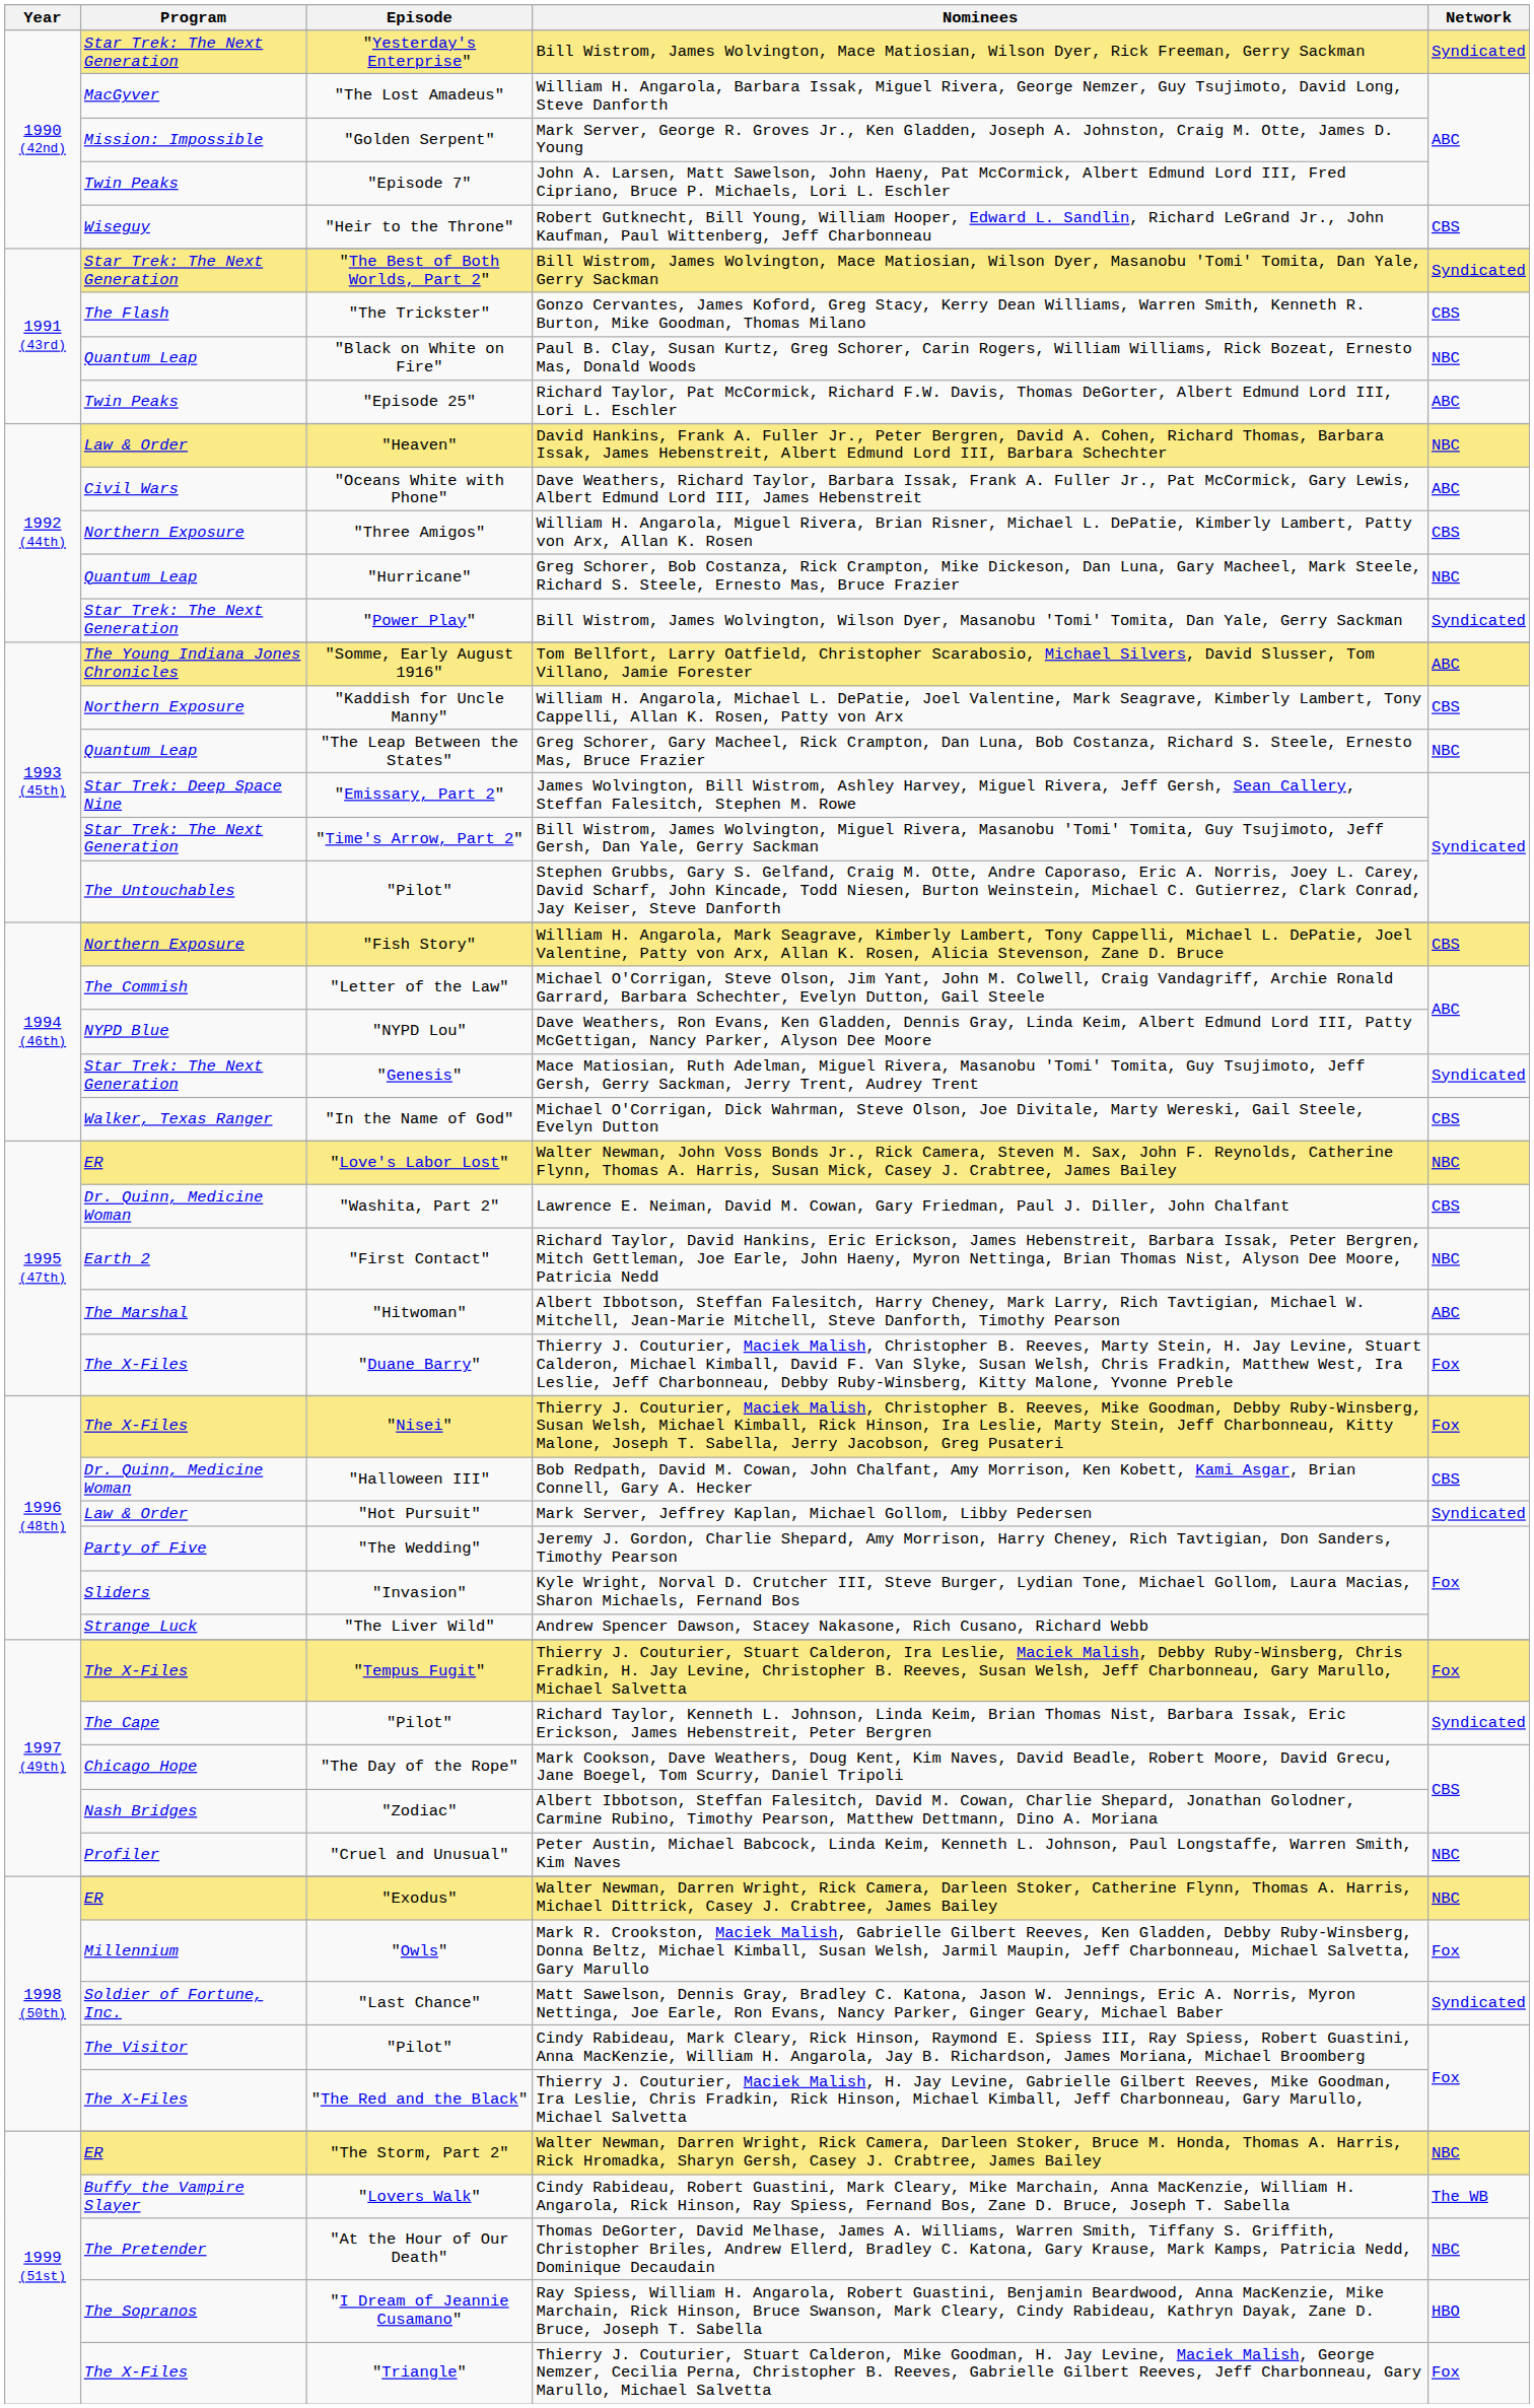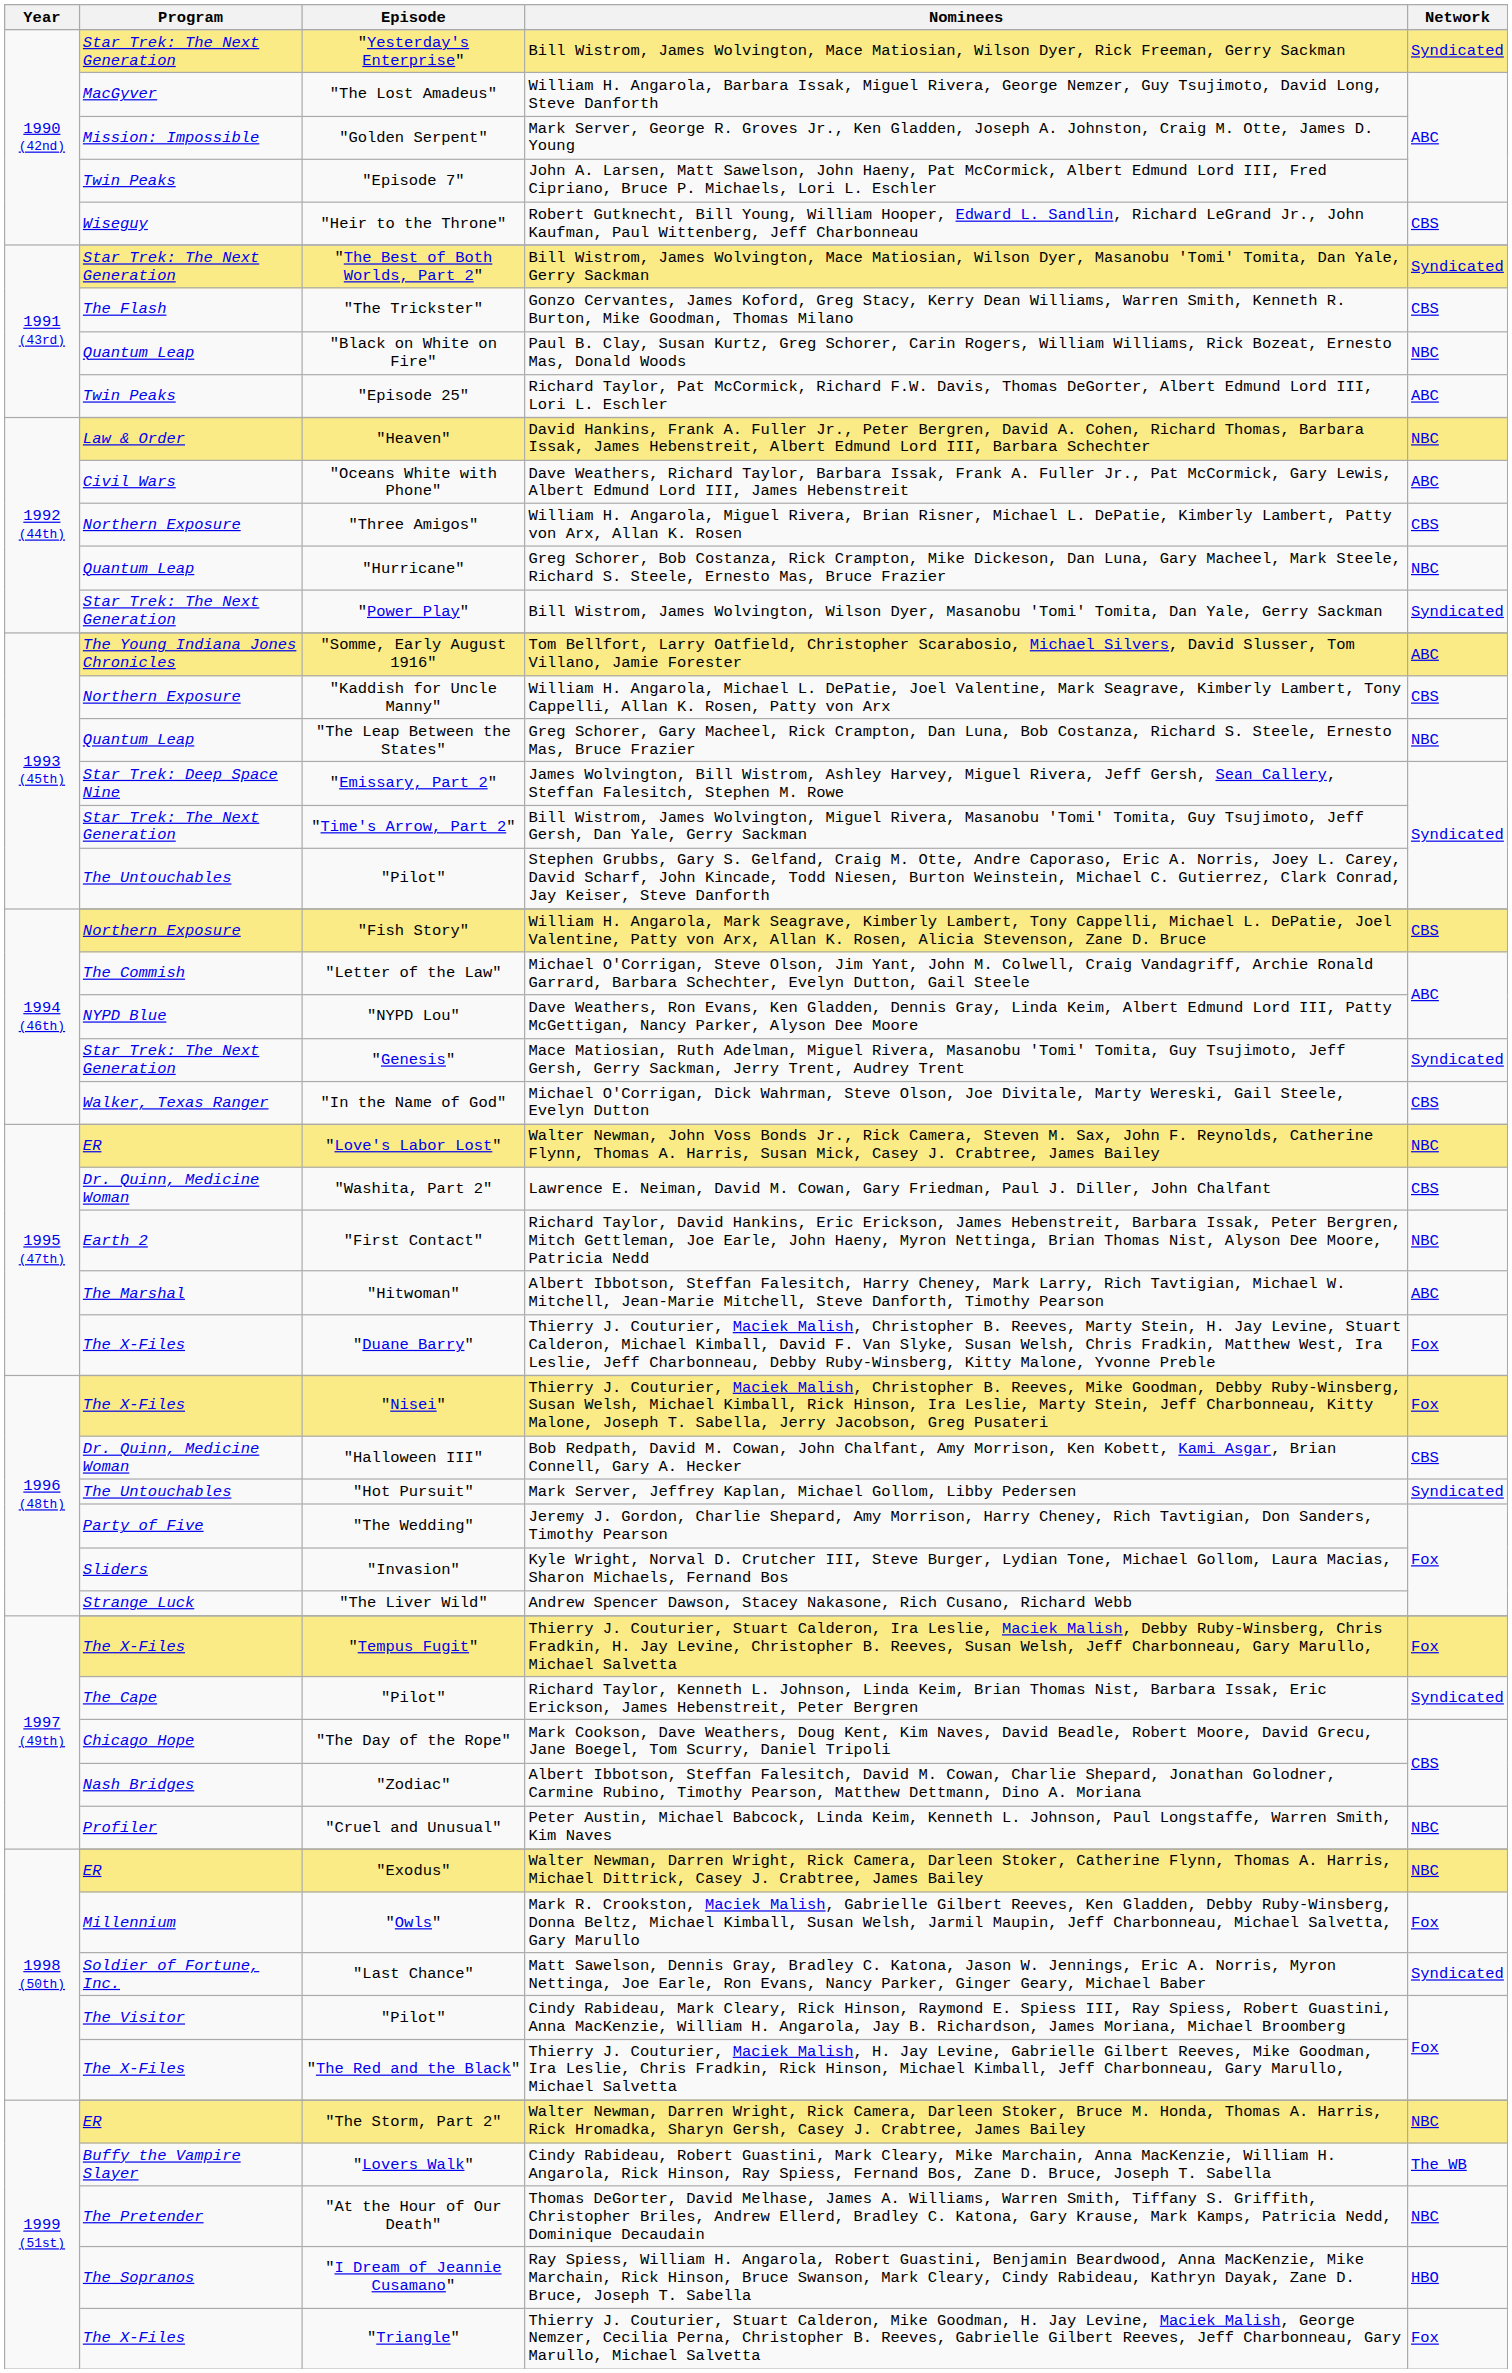Mark Server, Jeffrey Kaplan, Michael Gollom, Libby Pedersen | Program: Law & Order -> The Untouchables
